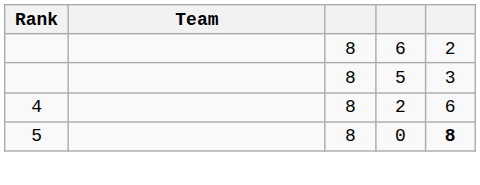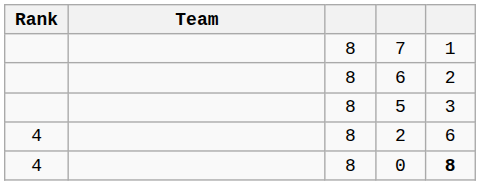+ row: 8 | 7 | 1
0 | Rank: 5 -> 4
